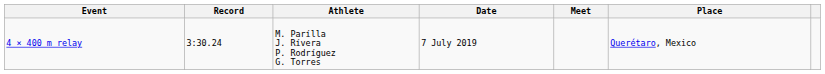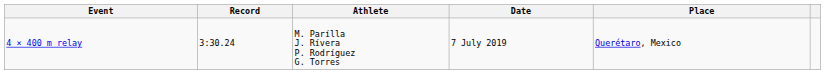- column: Meet
